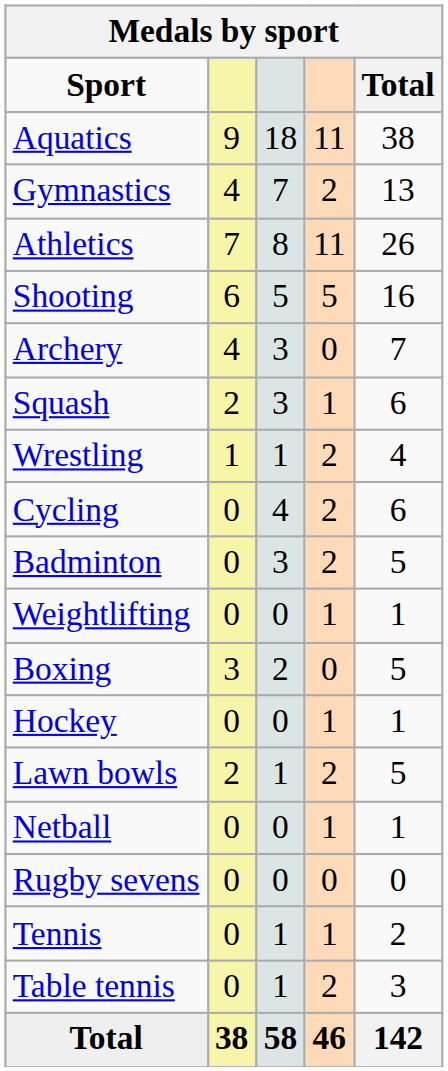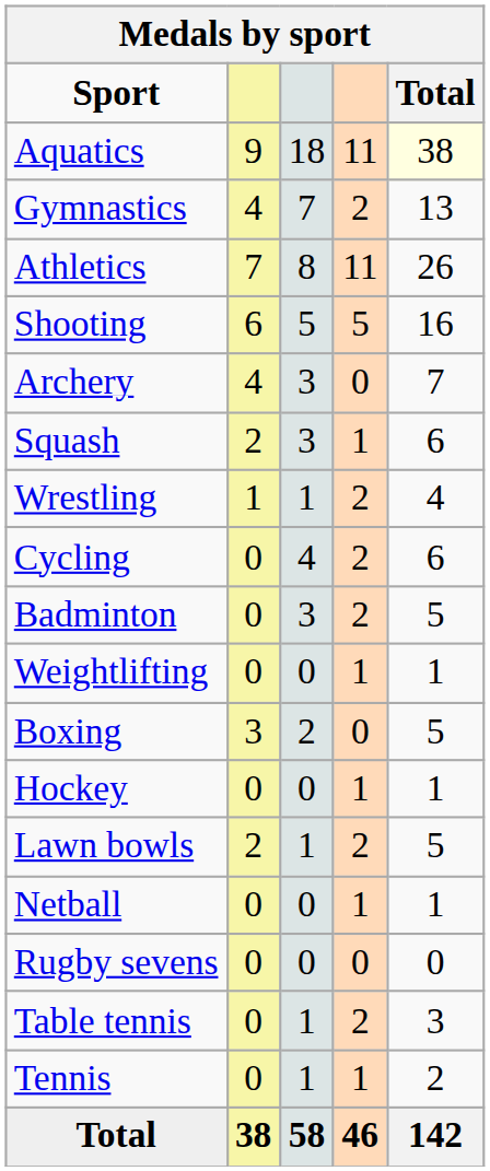Aquatics | Total: no background -> lightyellow background
rows swapped: Table tennis <-> Tennis
